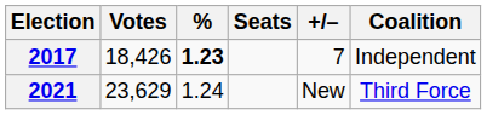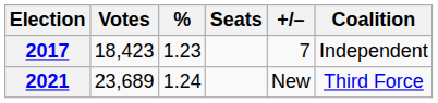2017 | Votes: 18,426 -> 18,423
2017 | %: bold -> normal
2021 | Votes: 23,629 -> 23,689
